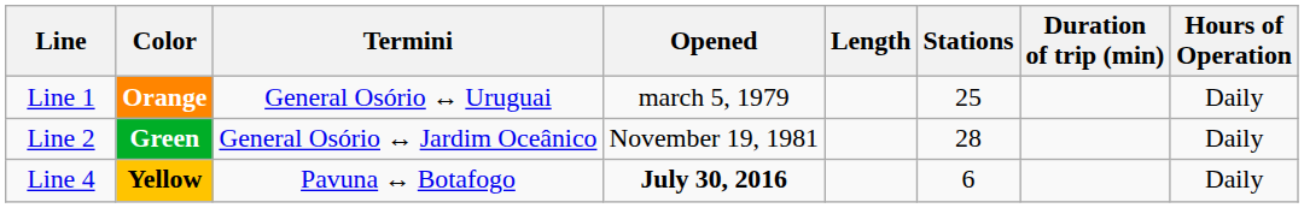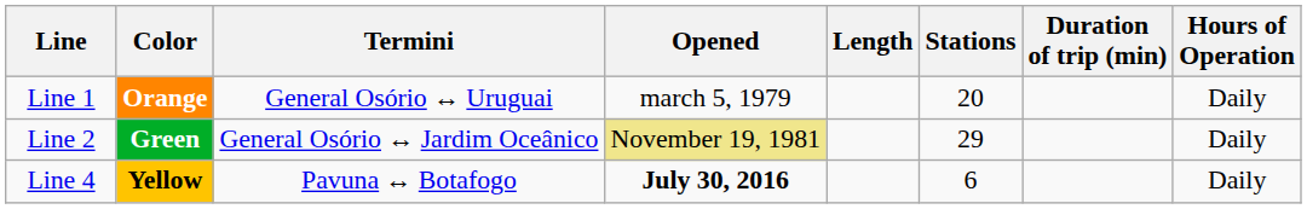Line 1 | Stations: 25 -> 20
Line 2 | Opened: no background -> khaki background
Line 2 | Stations: 28 -> 29
